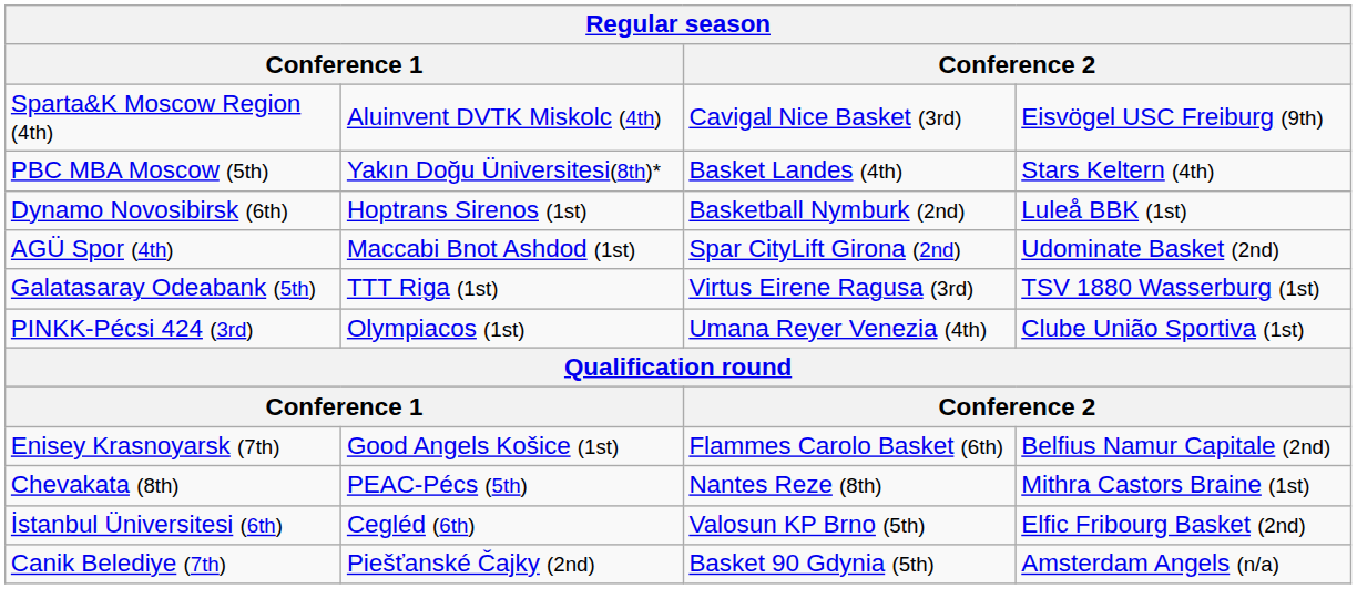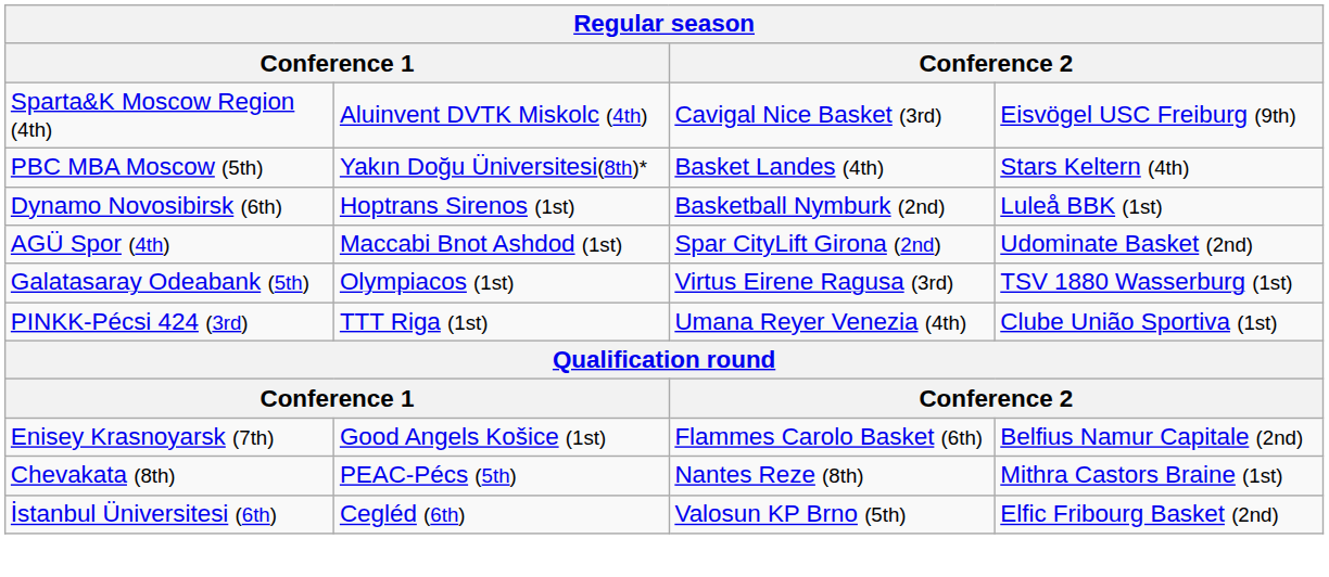Galatasaray Odeabank (5th) | column 2: TTT Riga (1st) -> Olympiacos (1st)
PINKK-Pécsi 424 (3rd) | column 2: Olympiacos (1st) -> TTT Riga (1st)
- row: Canik Belediye (7th) | Piešťanské Čajky (2nd) | Basket 90 Gdynia (5th) | Amsterdam Angels (n/a)
